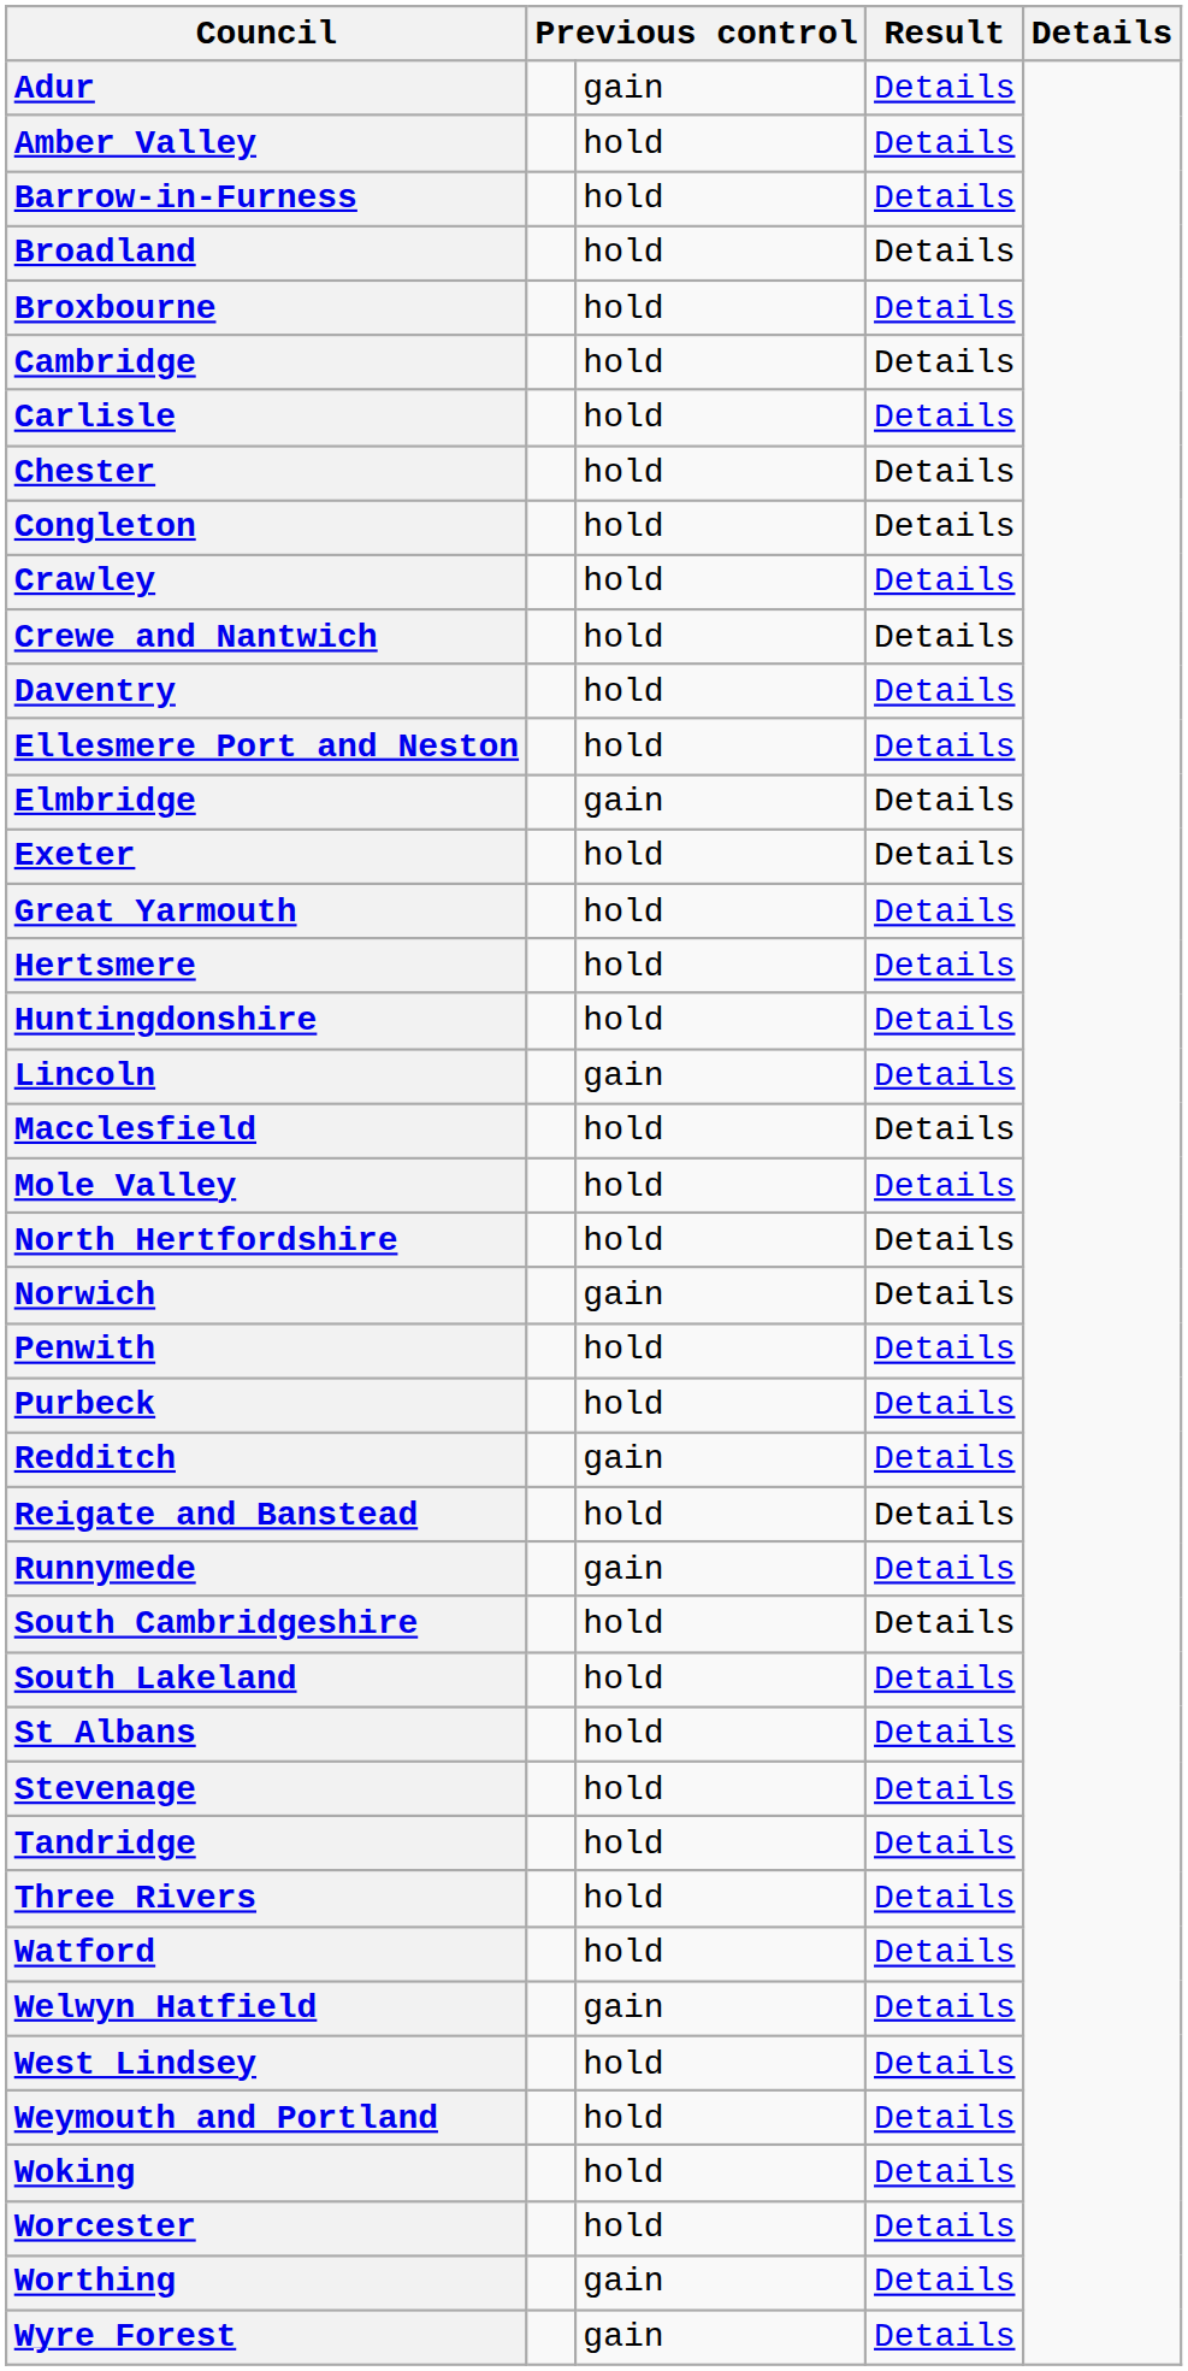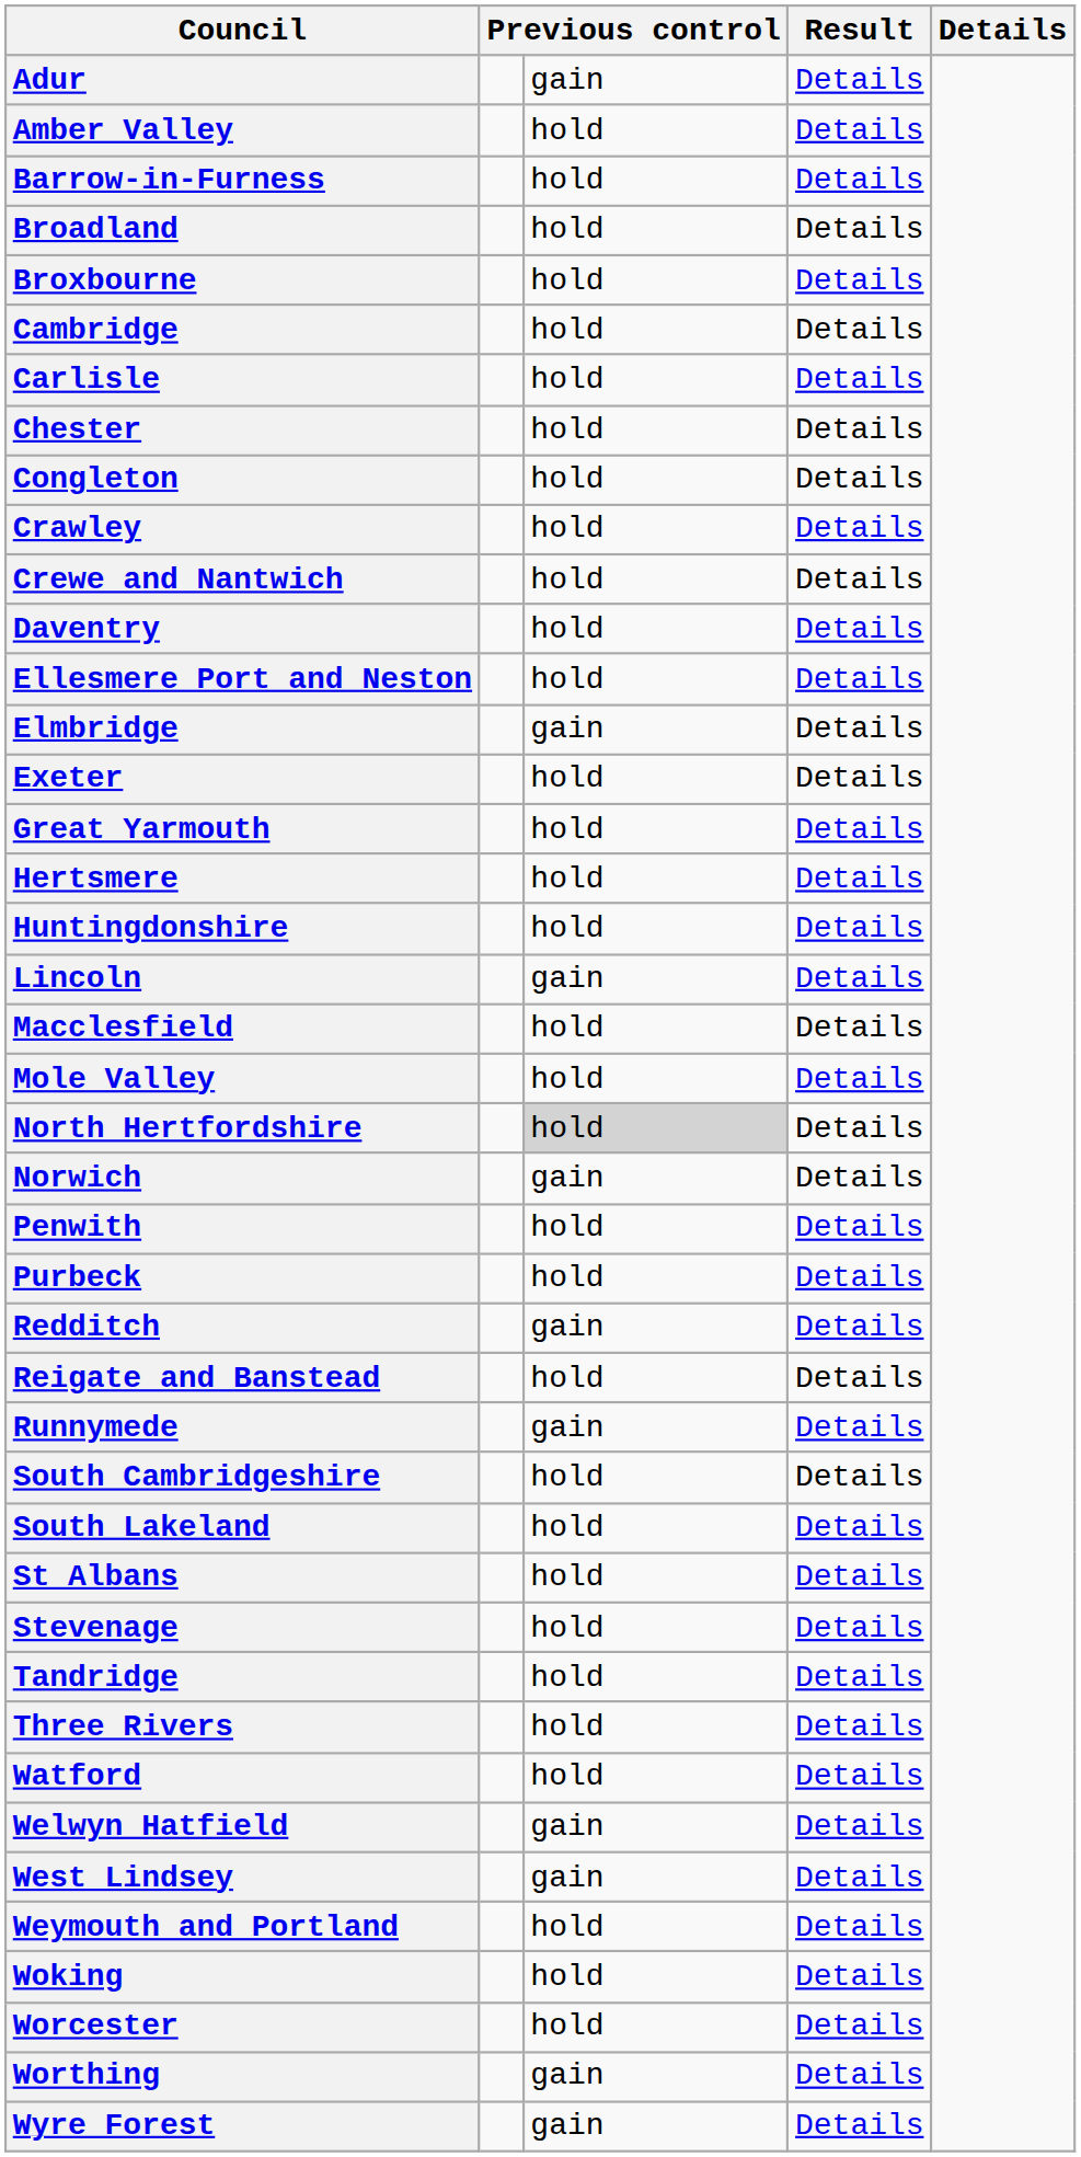North Hertfordshire | column 3: no background -> lightgrey background
West Lindsey | column 3: hold -> gain
